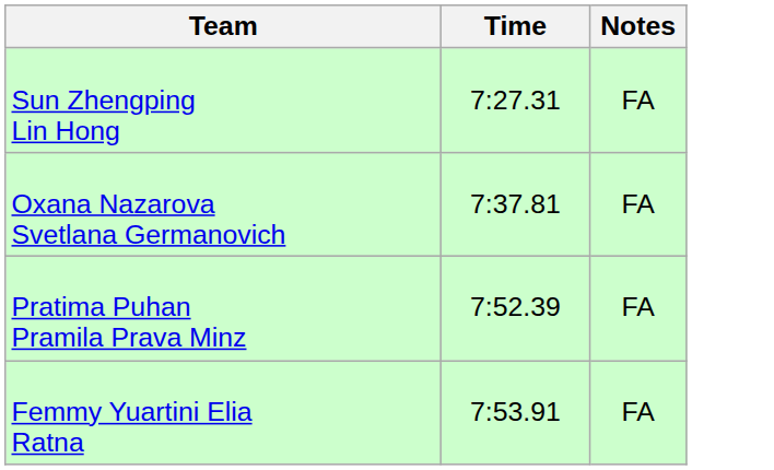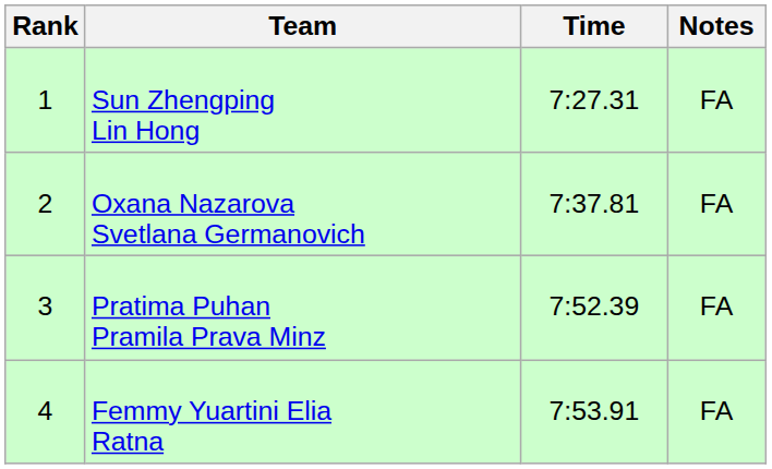+ column: Rank | 1 | 2 | 3 | 4
